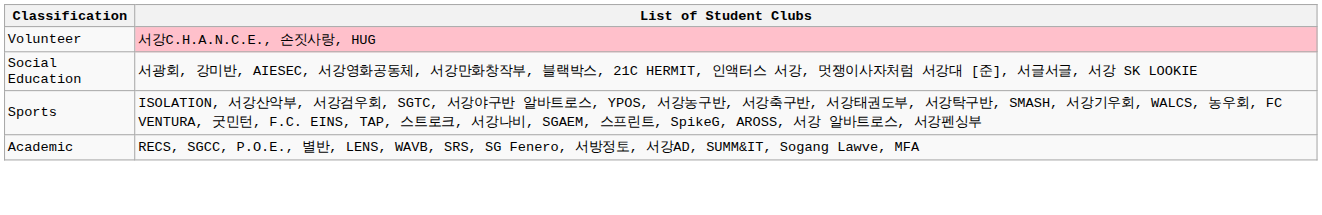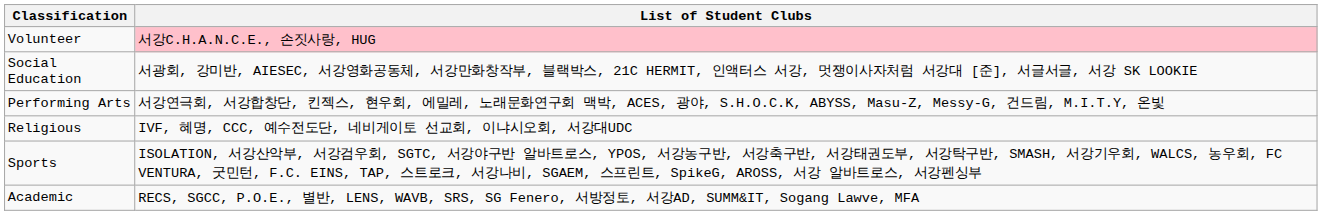+ row: Performing Arts | 서강연극회, 서강합창단, 킨젝스, 현우회, 에밀레, 노래문화연구회 맥박, ACES, 광야, S.H.O.C.K, ABYSS, Masu-Z, Messy-G, 건드림, M.I.T.Y, 온빛
+ row: Religious | IVF, 혜명, CCC, 예수전도단, 네비게이토 선교회, 이냐시오회, 서강대UDC
